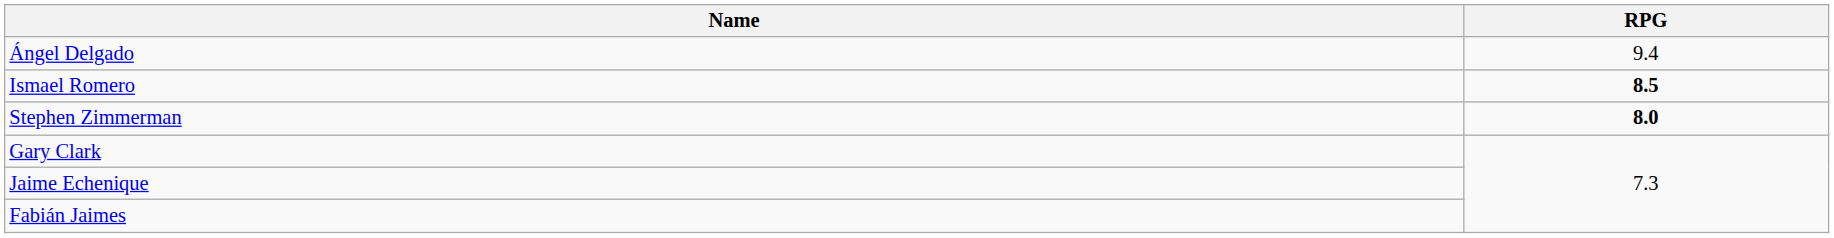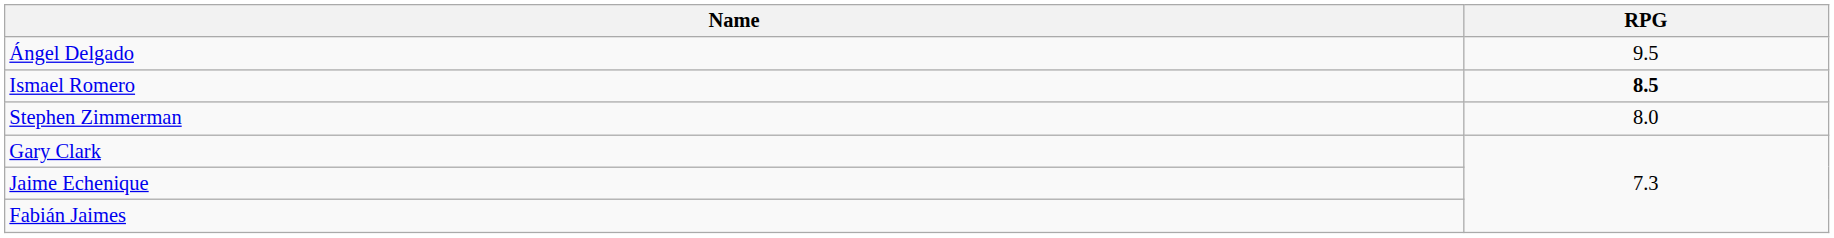Ángel Delgado | RPG: 9.4 -> 9.5
Stephen Zimmerman | RPG: bold -> normal
